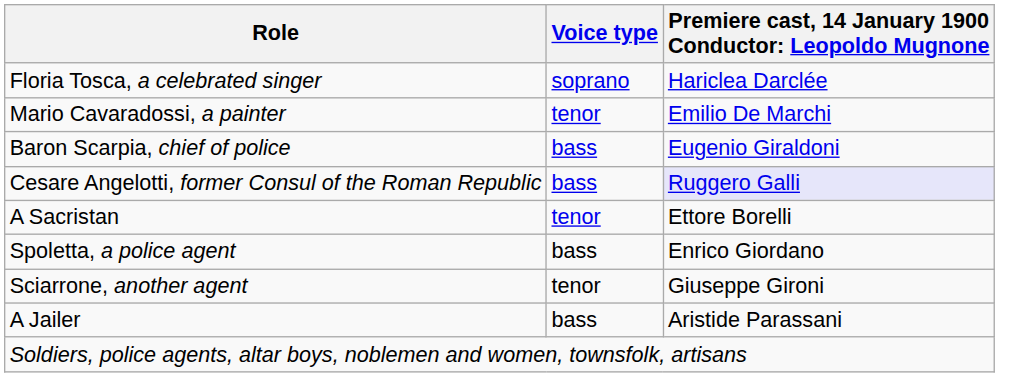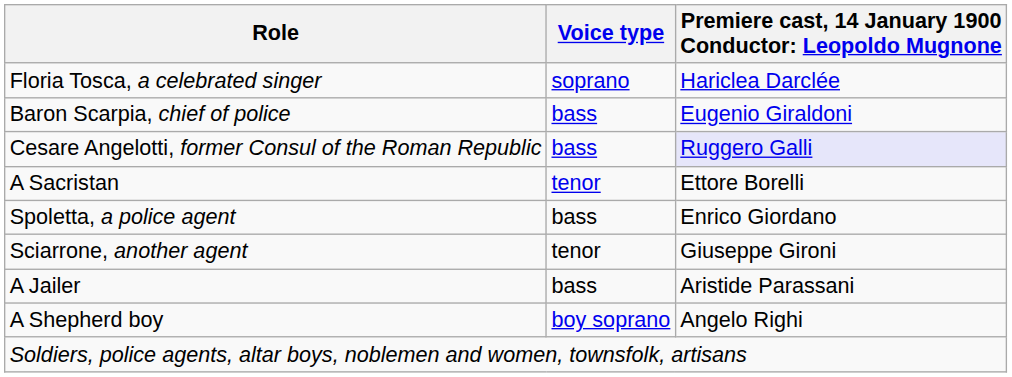- row: Mario Cavaradossi, a painter | tenor | Emilio De Marchi
+ row: A Shepherd boy | boy soprano | Angelo Righi
